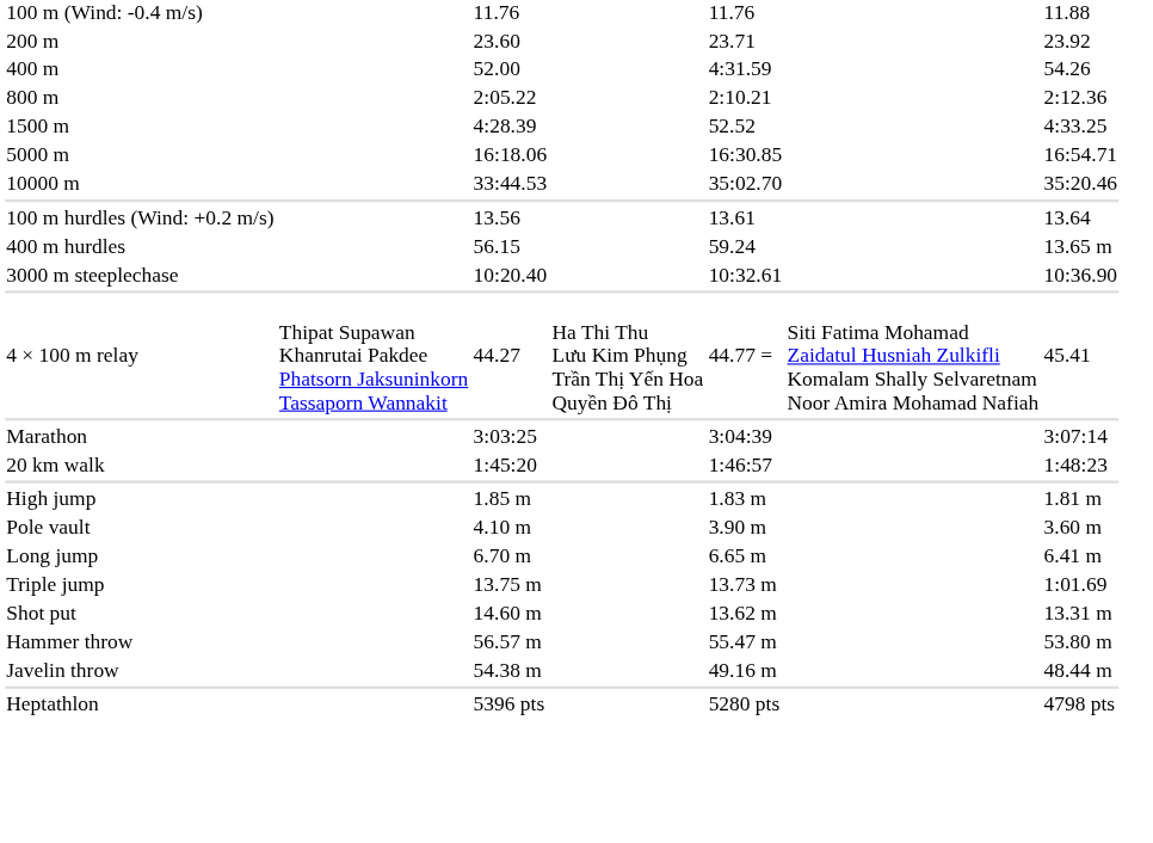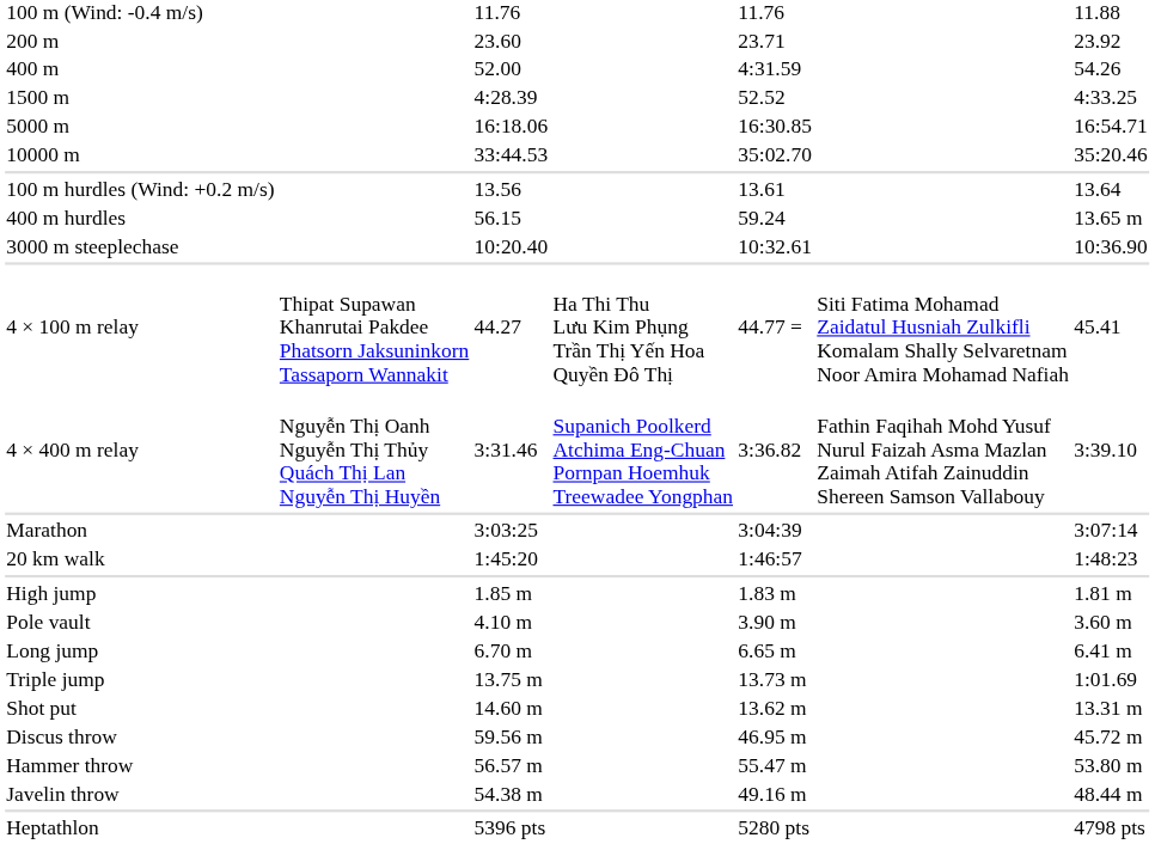- row: 800 m | 2:05.22 | 2:10.21 | 2:12.36
+ row: 4 × 400 m relay | Nguyễn Thị Oanh Nguyễn Thị Thủy Quách Thị Lan Nguyễn Thị Huyền | 3:31.46 | Supanich Poolkerd Atchima Eng-Chuan Pornpan Hoemhuk Treewadee Yongphan | 3:36.82 | Fathin Faqihah Mohd Yusuf Nurul Faizah Asma Mazlan Zaimah Atifah Zainuddin Shereen Samson Vallabouy | 3:39.10
+ row: Discus throw | 59.56 m | 46.95 m | 45.72 m
